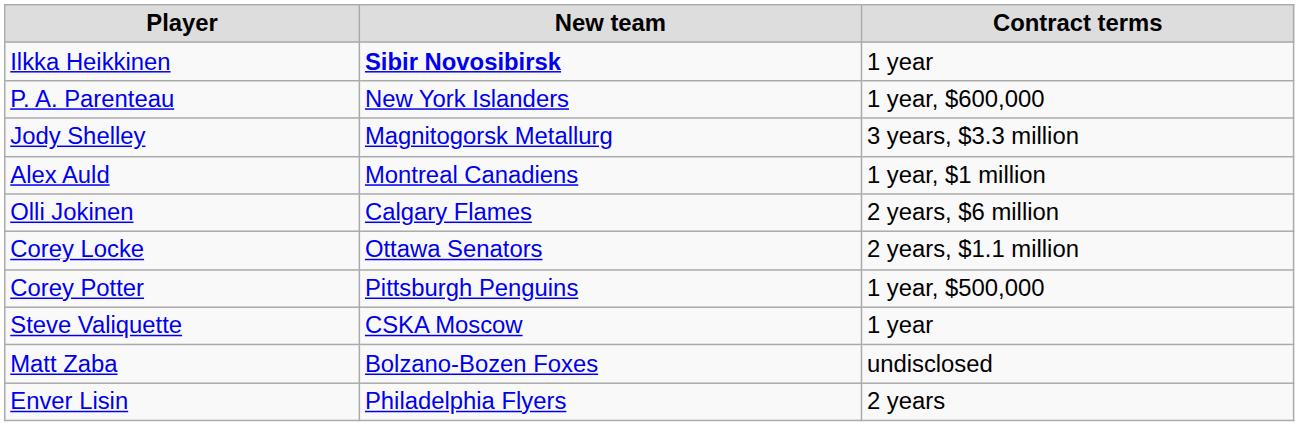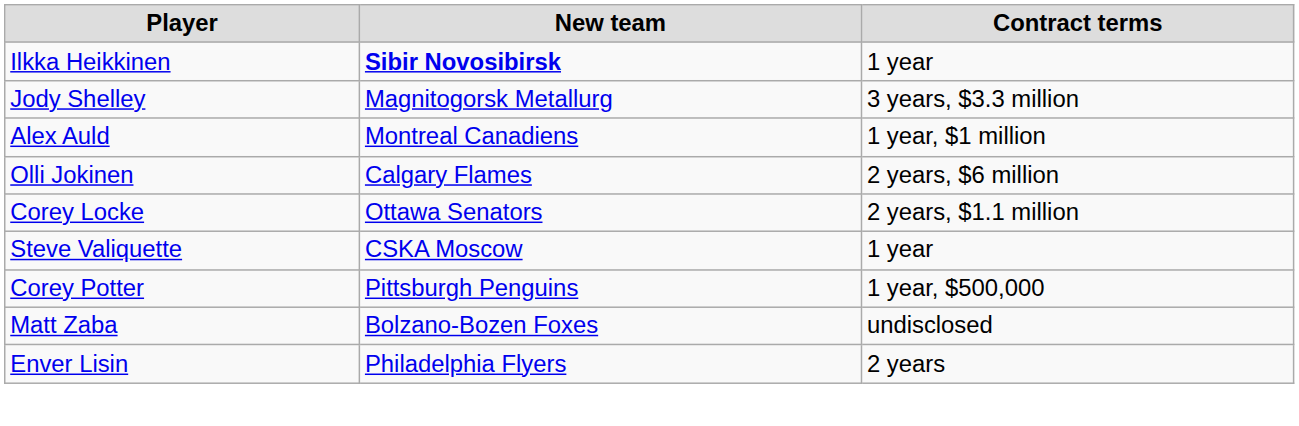- row: P. A. Parenteau | New York Islanders | 1 year, $600,000
rows swapped: Corey Potter <-> Steve Valiquette
